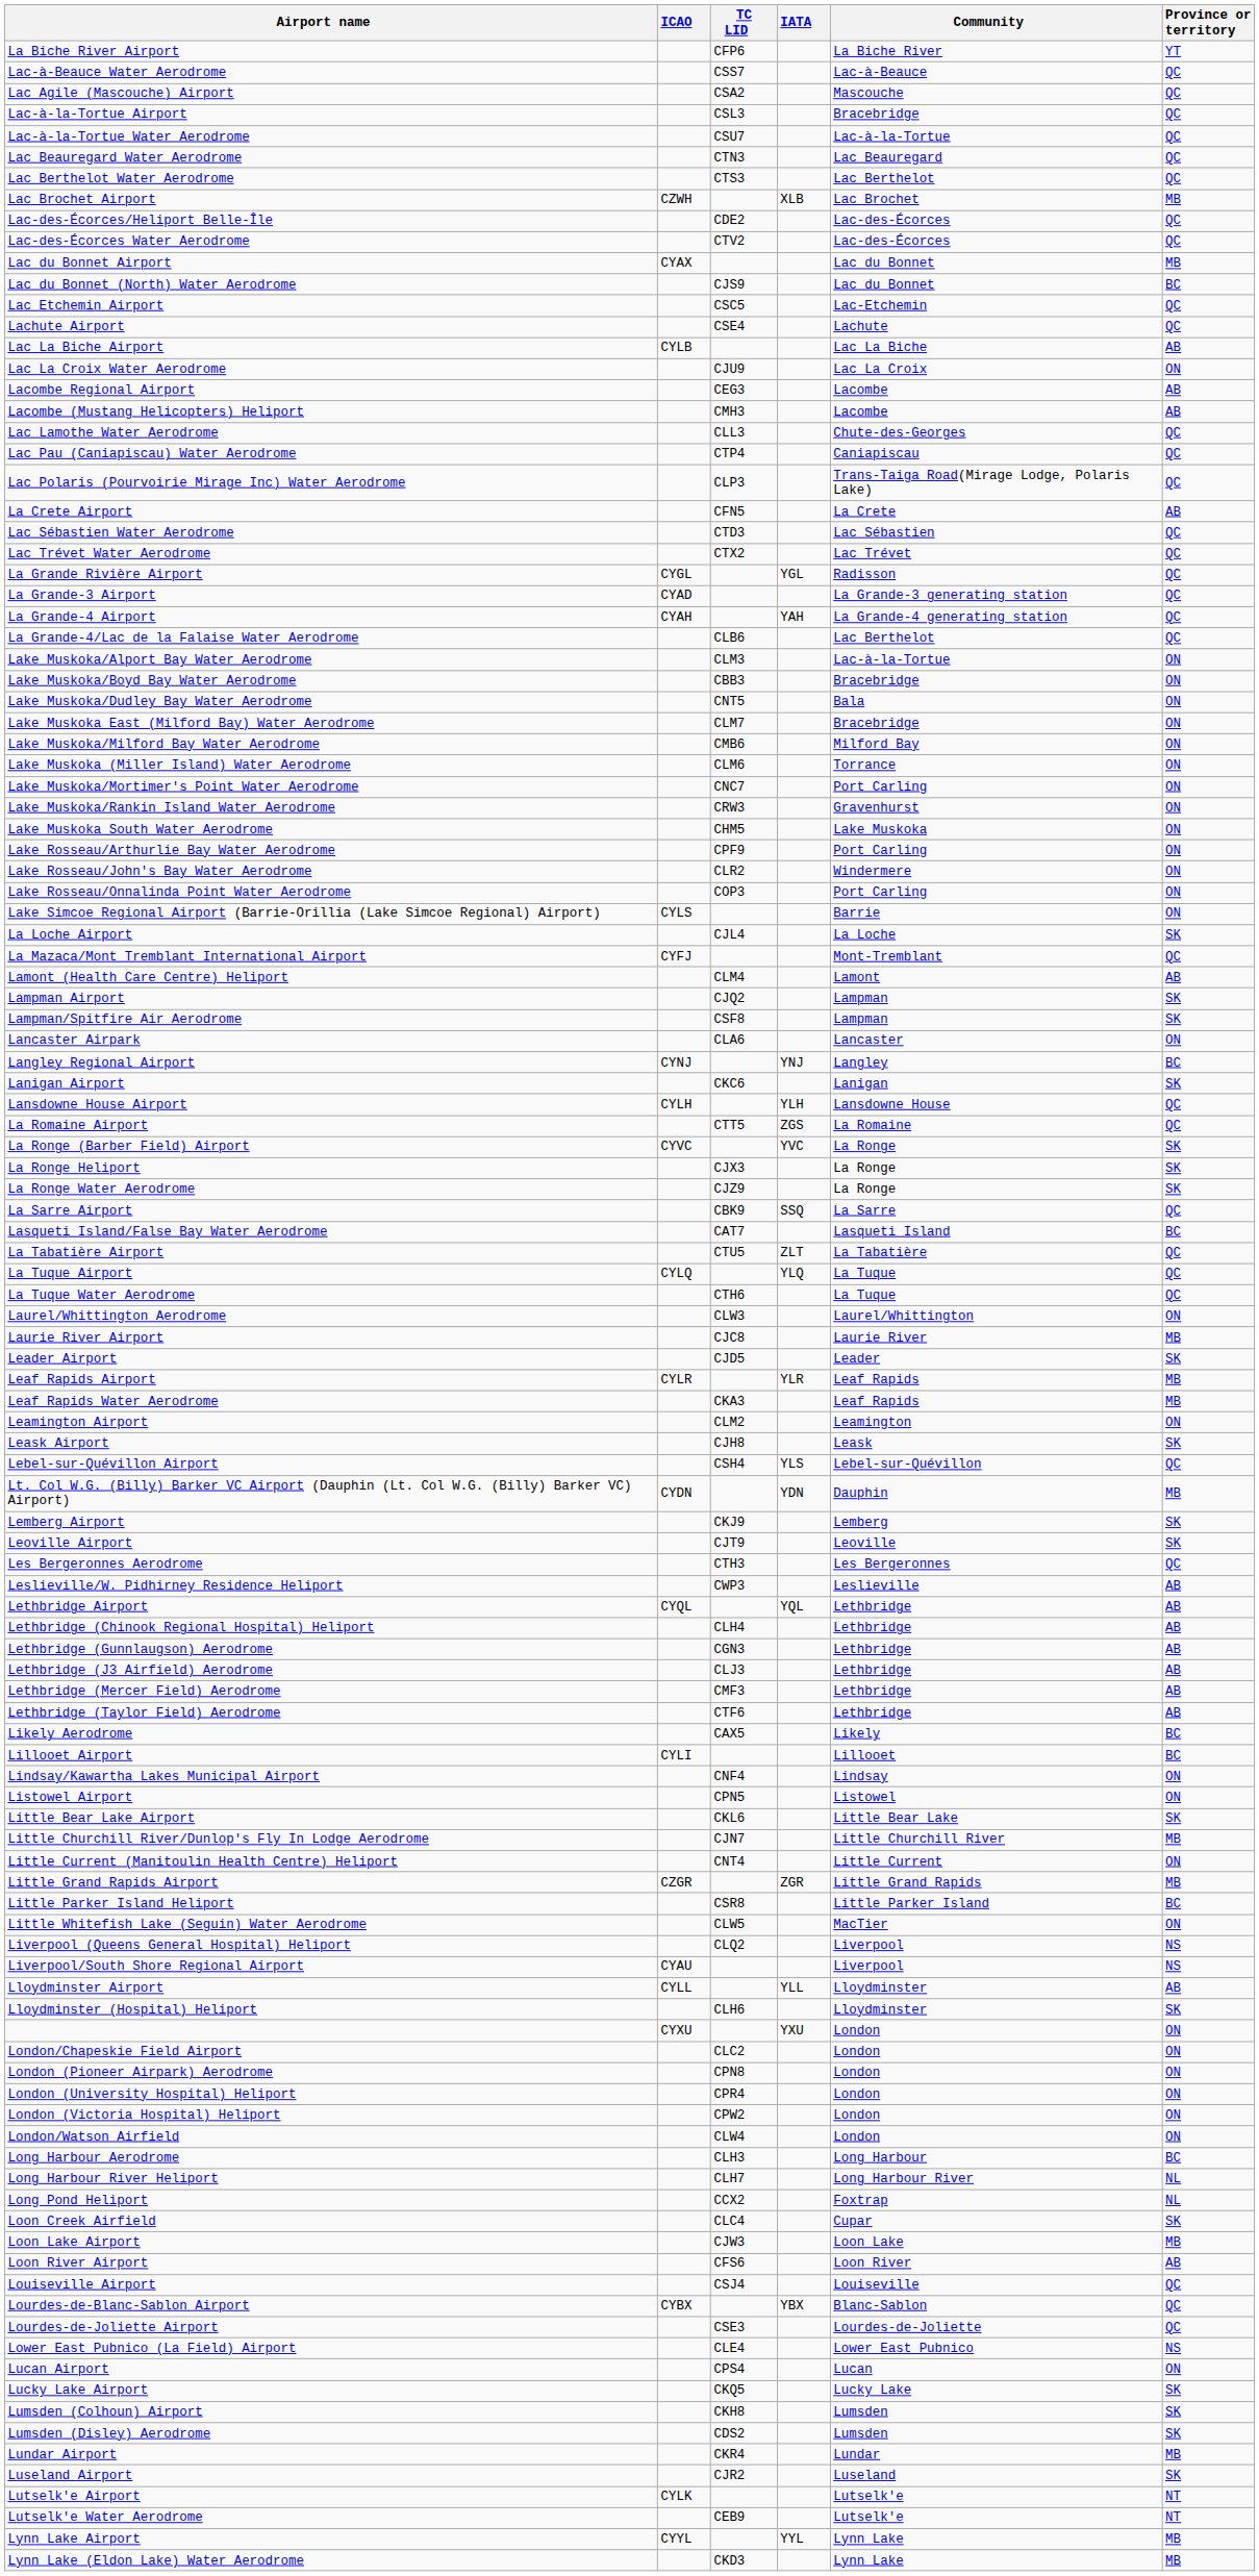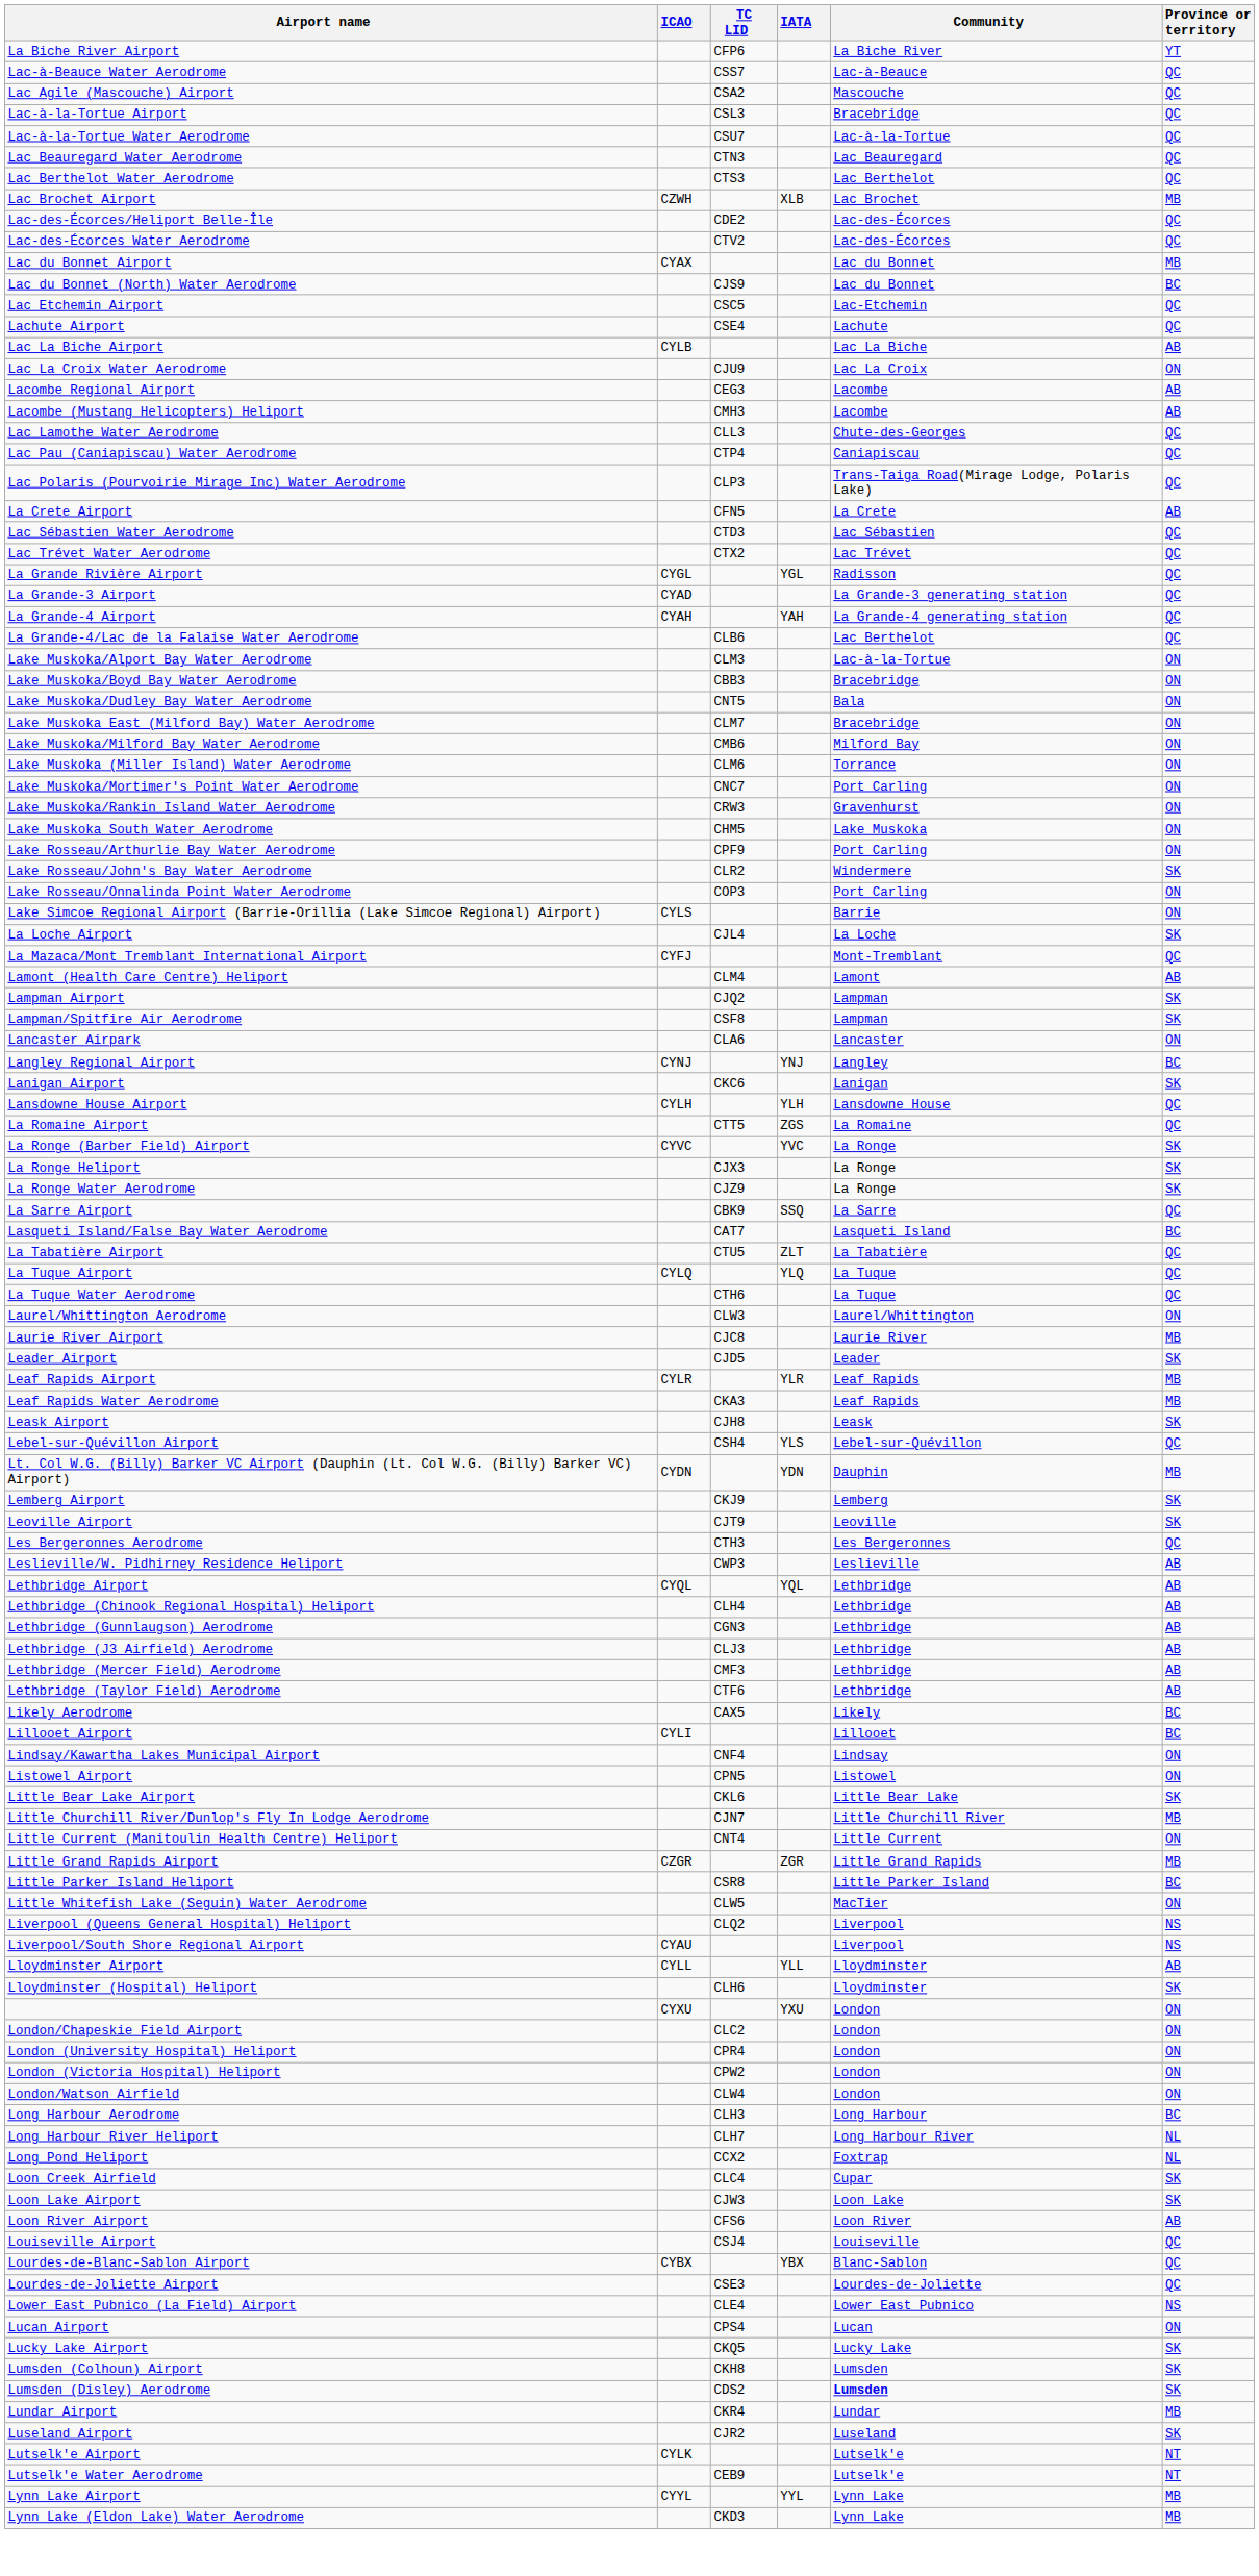Lake Rosseau/John's Bay Water Aerodrome | Province or territory: ON -> SK
- row: Leamington Airport | CLM2 | Leamington | ON
- row: London (Pioneer Airpark) Aerodrome | CPN8 | London | ON
Loon Lake Airport | Province or territory: MB -> SK
Lumsden (Disley) Aerodrome | Community: normal -> bold
